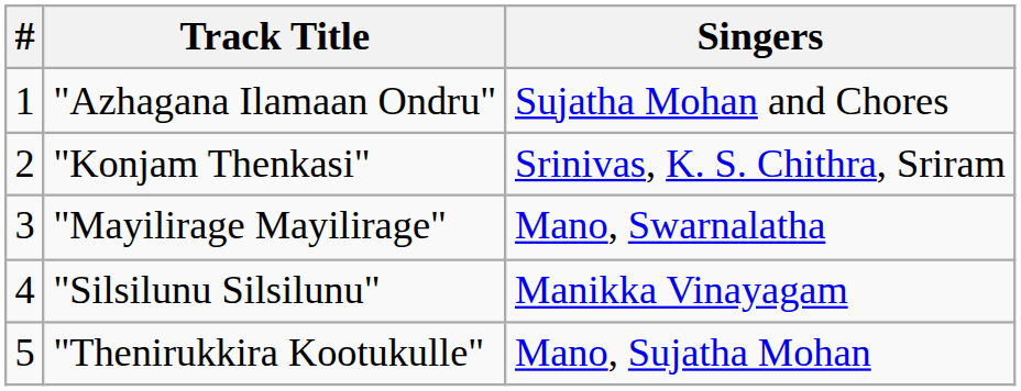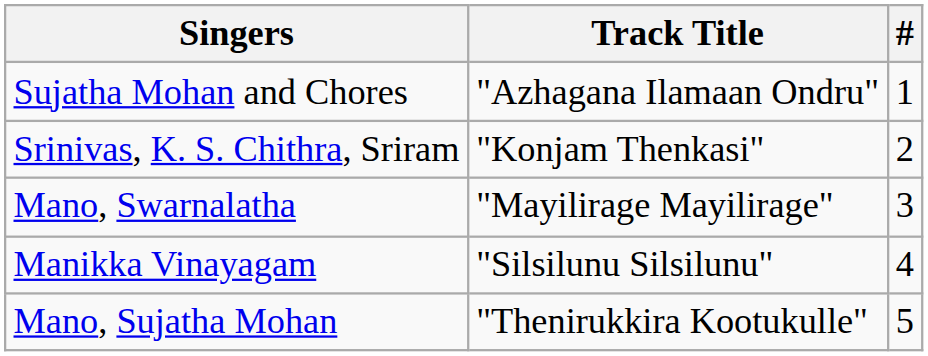columns swapped: # <-> Singers
